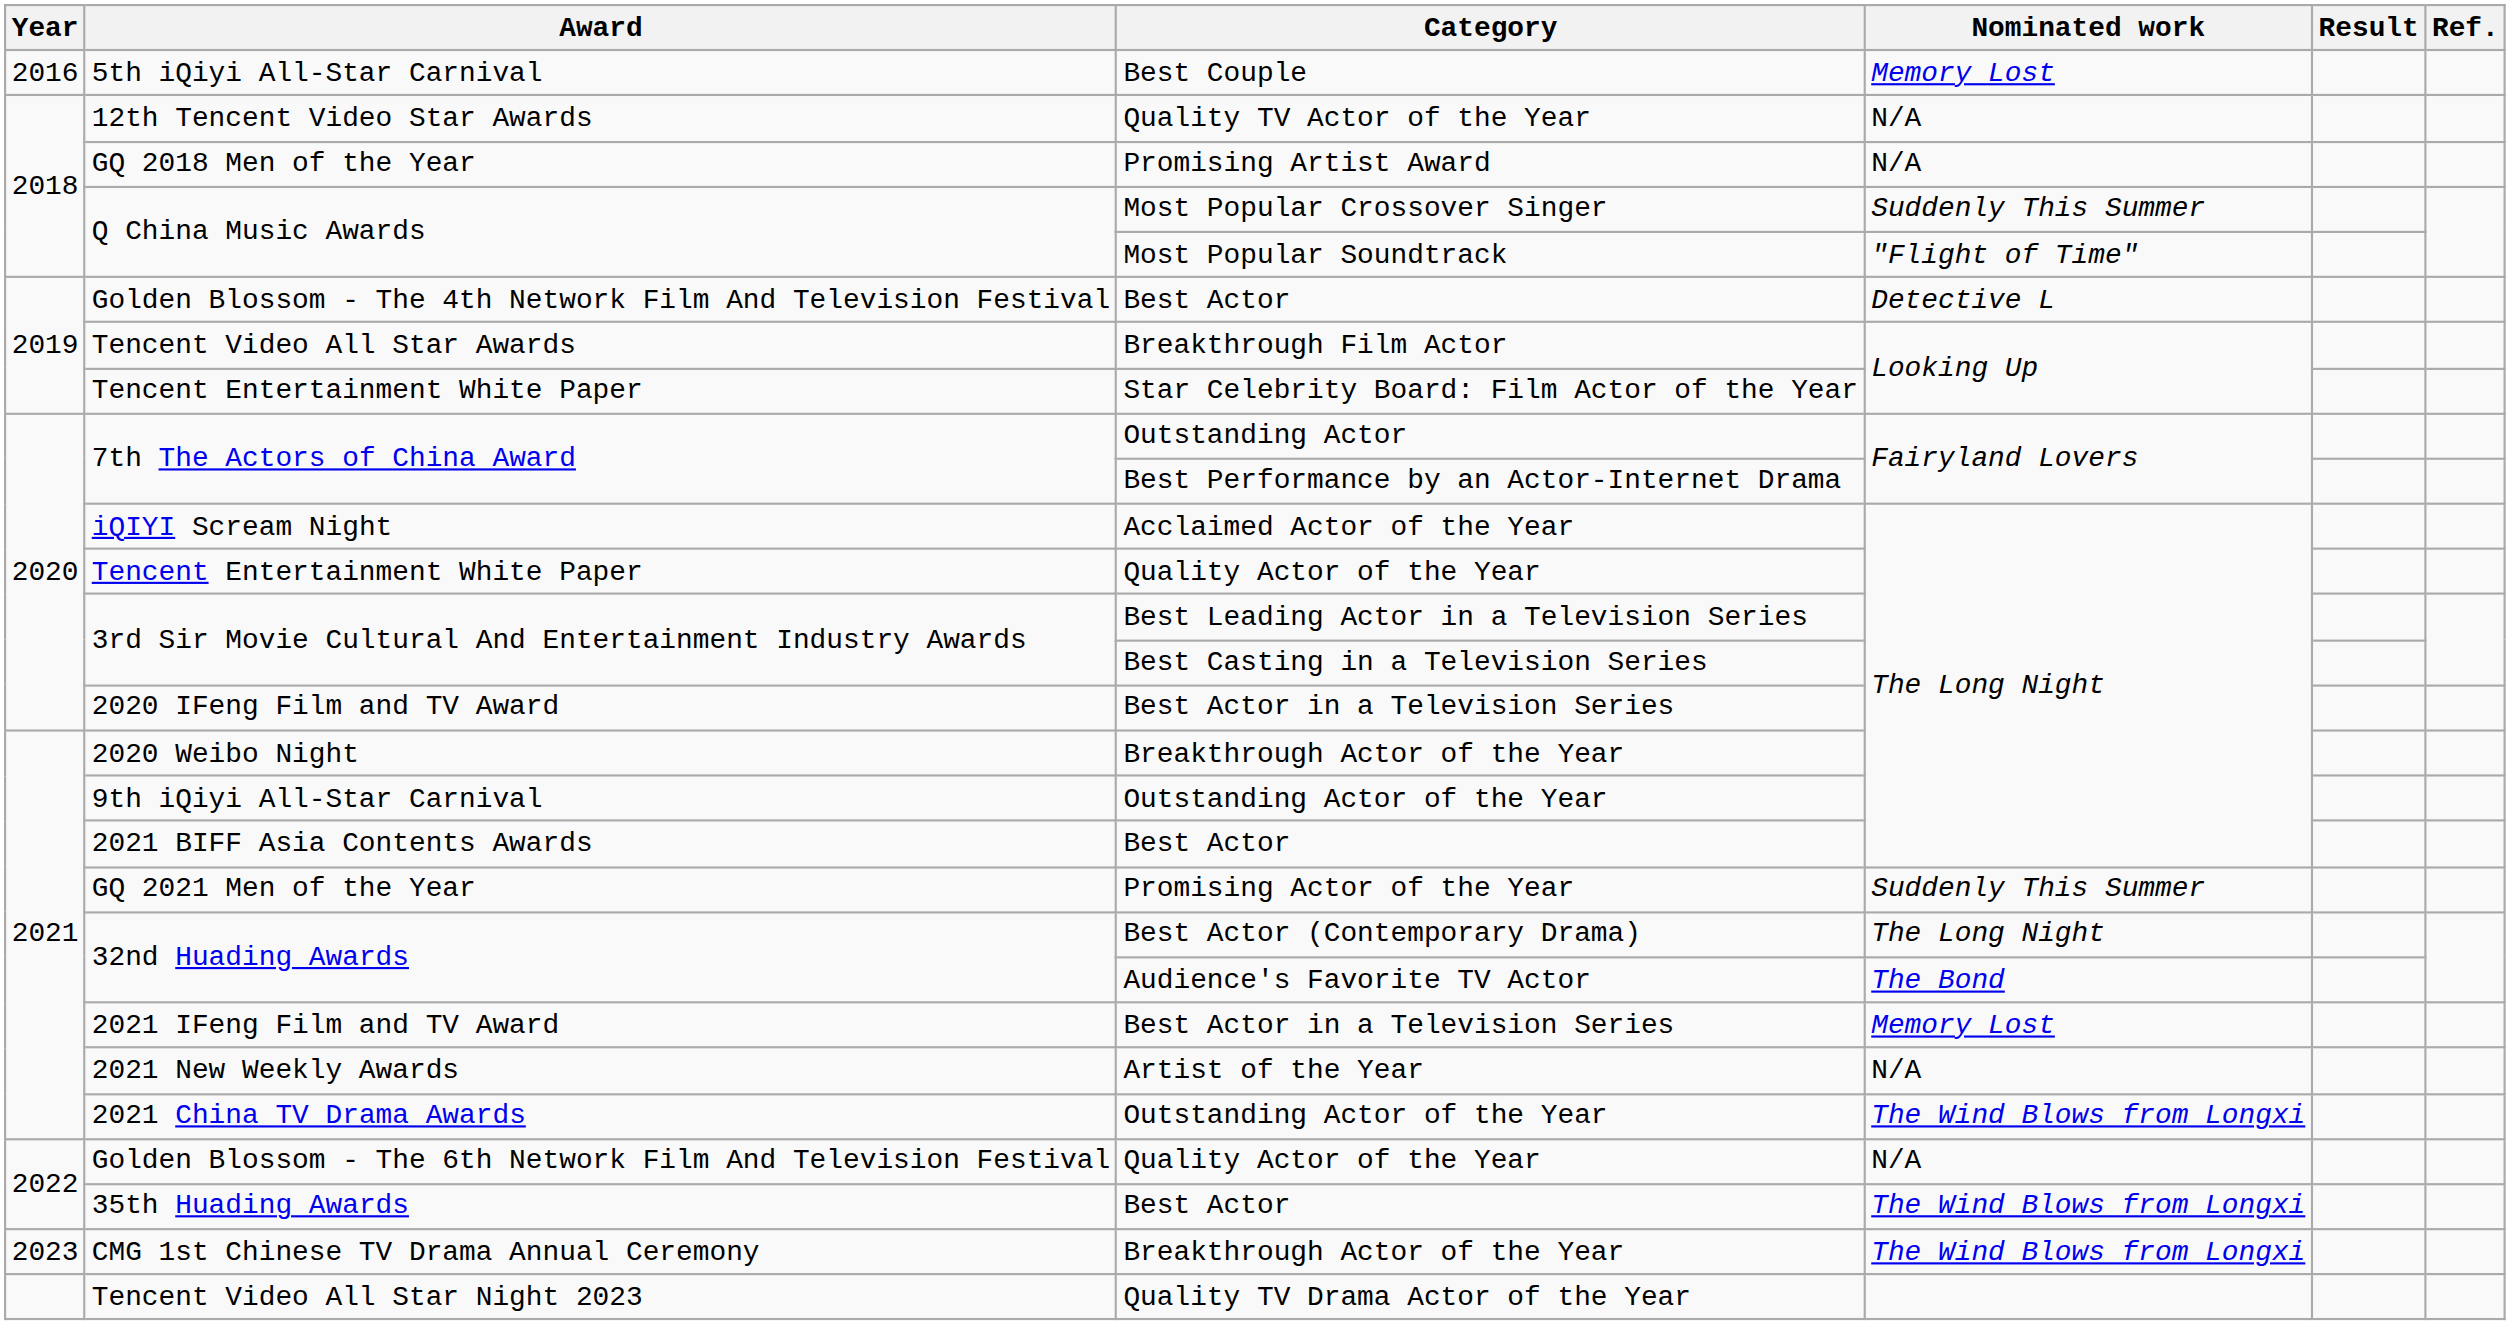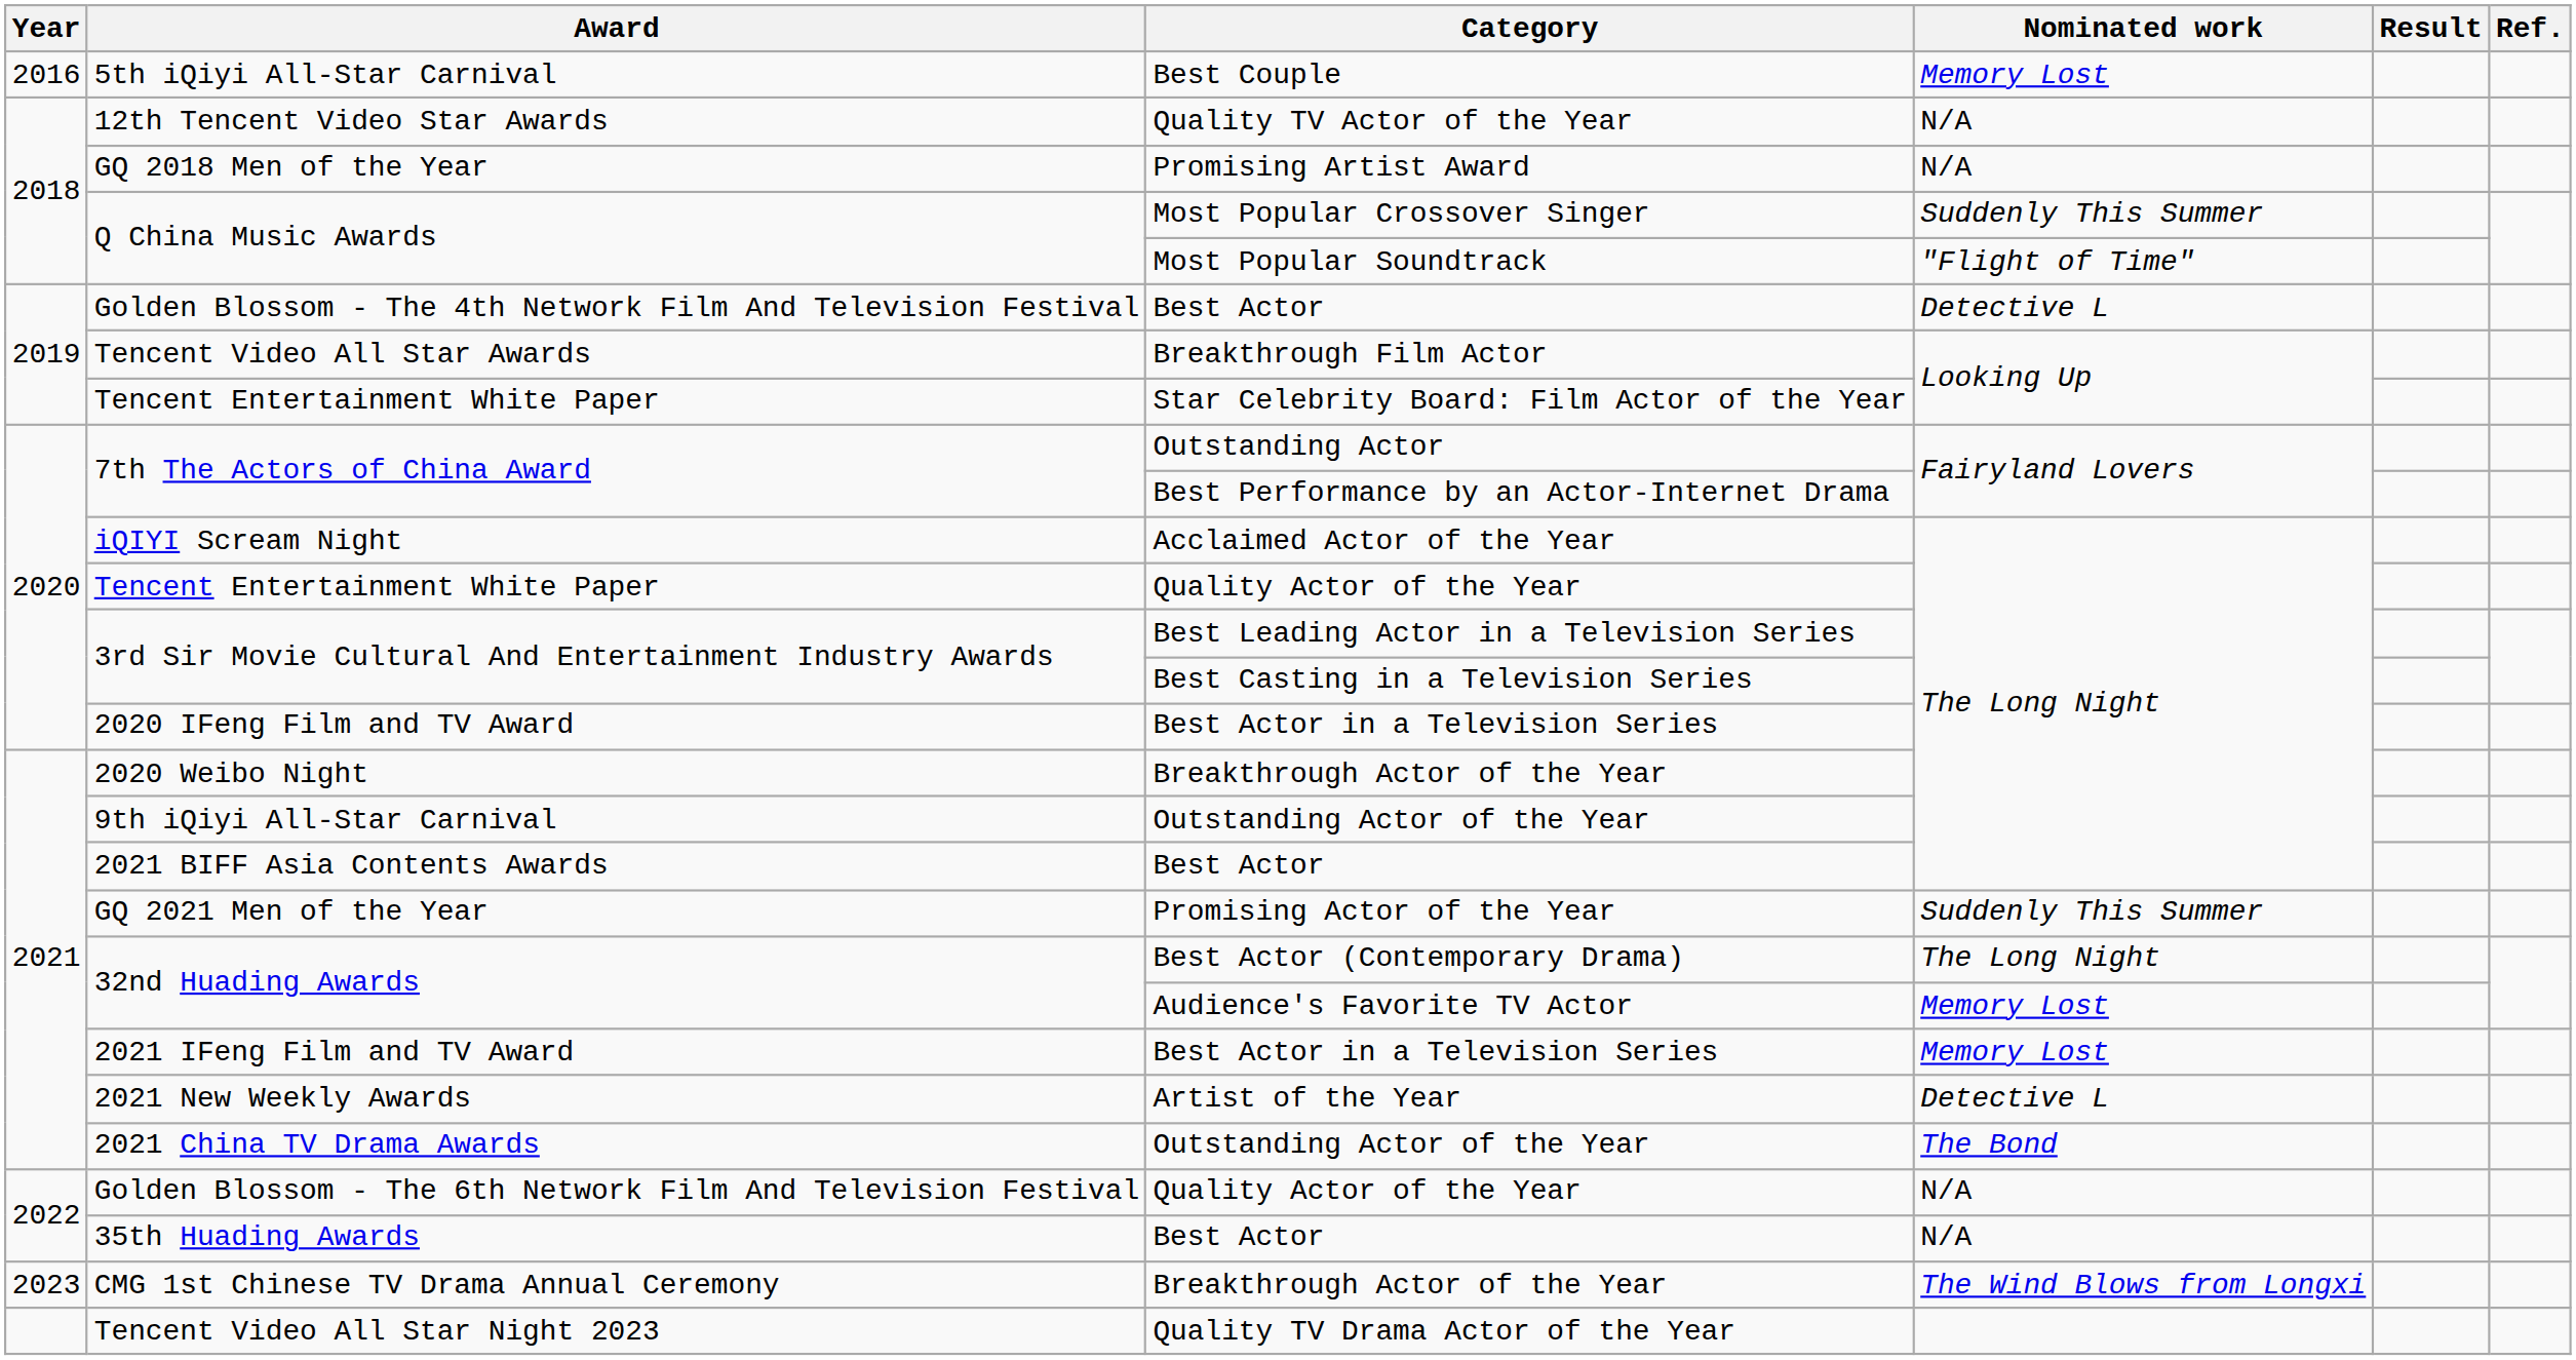32nd Huading Awards / Audience's Favorite TV Actor | Nominated work: The Bond -> Memory Lost
2021 New Weekly Awards | Nominated work: N/A -> Detective L
2021 China TV Drama Awards | Nominated work: The Wind Blows from Longxi -> The Bond
35th Huading Awards | Nominated work: The Wind Blows from Longxi -> N/A
